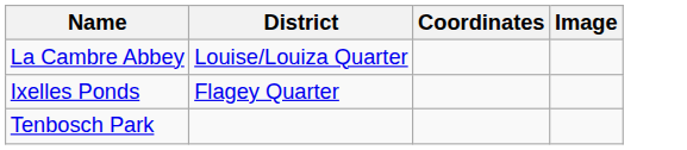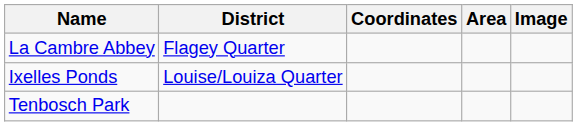+ column: Area
La Cambre Abbey | District: Louise/Louiza Quarter -> Flagey Quarter
Ixelles Ponds | District: Flagey Quarter -> Louise/Louiza Quarter
